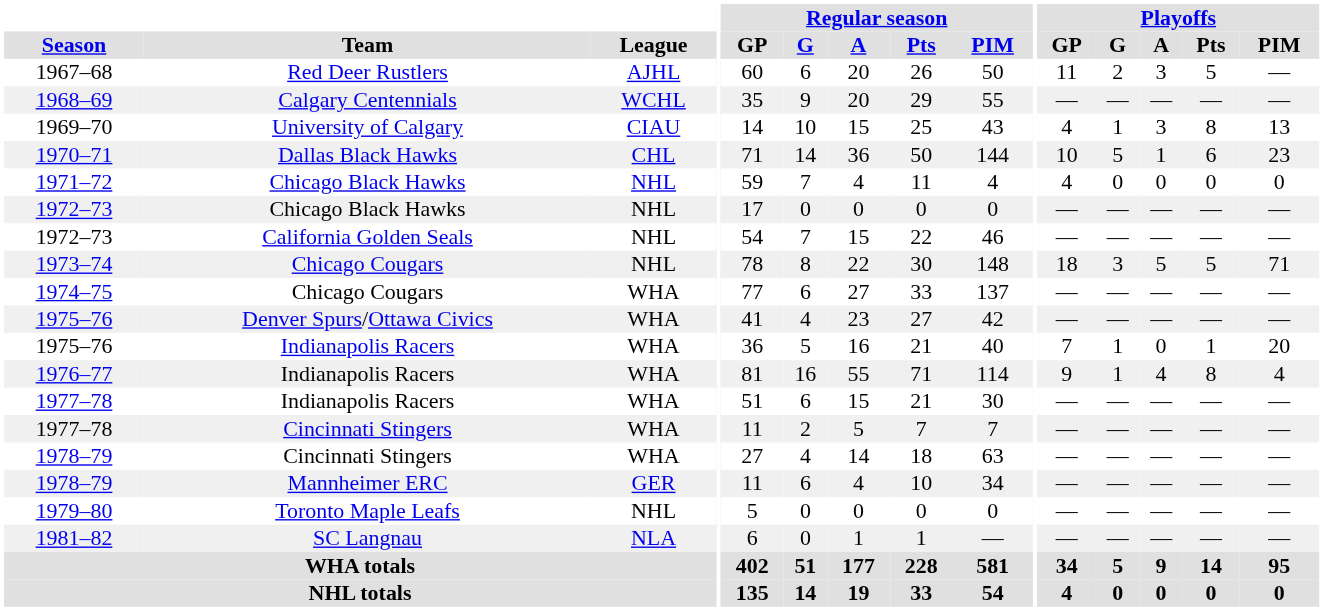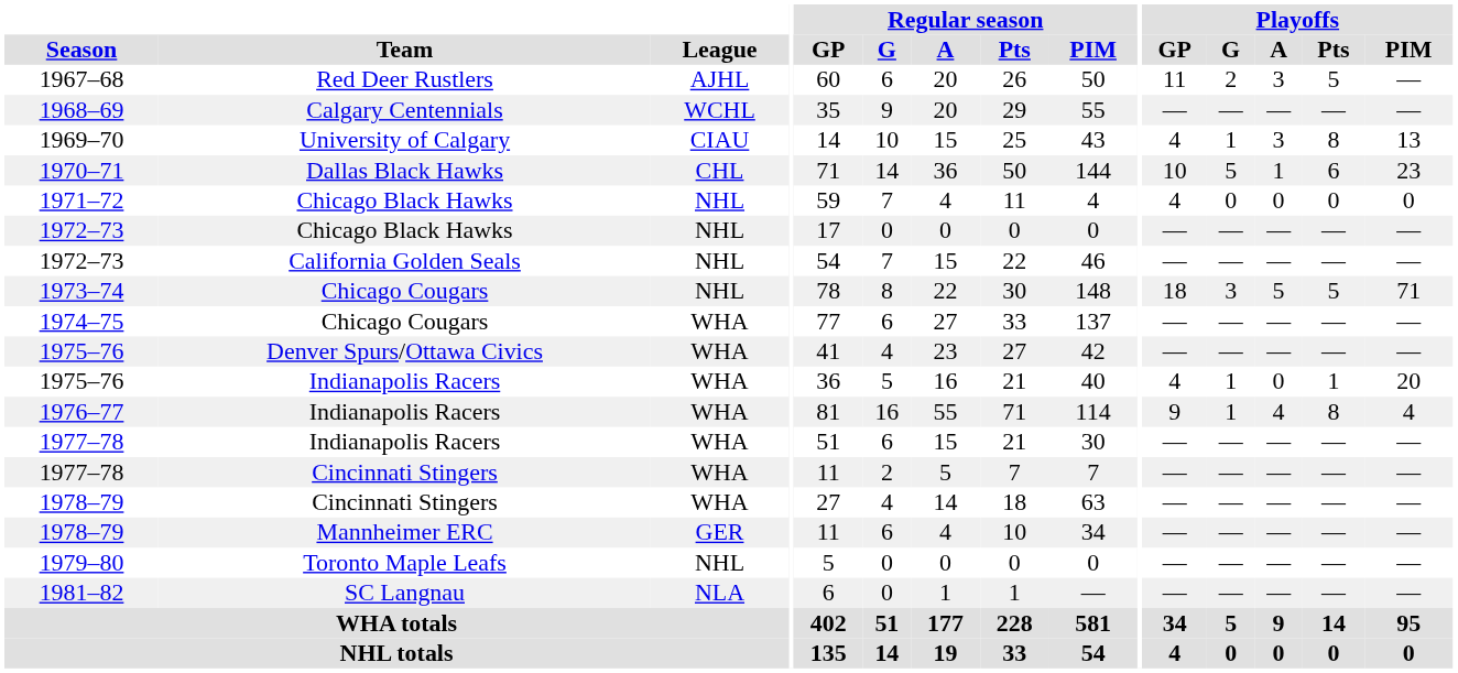1975–76 / Indianapolis Racers | Playoffs / GP: 7 -> 4
